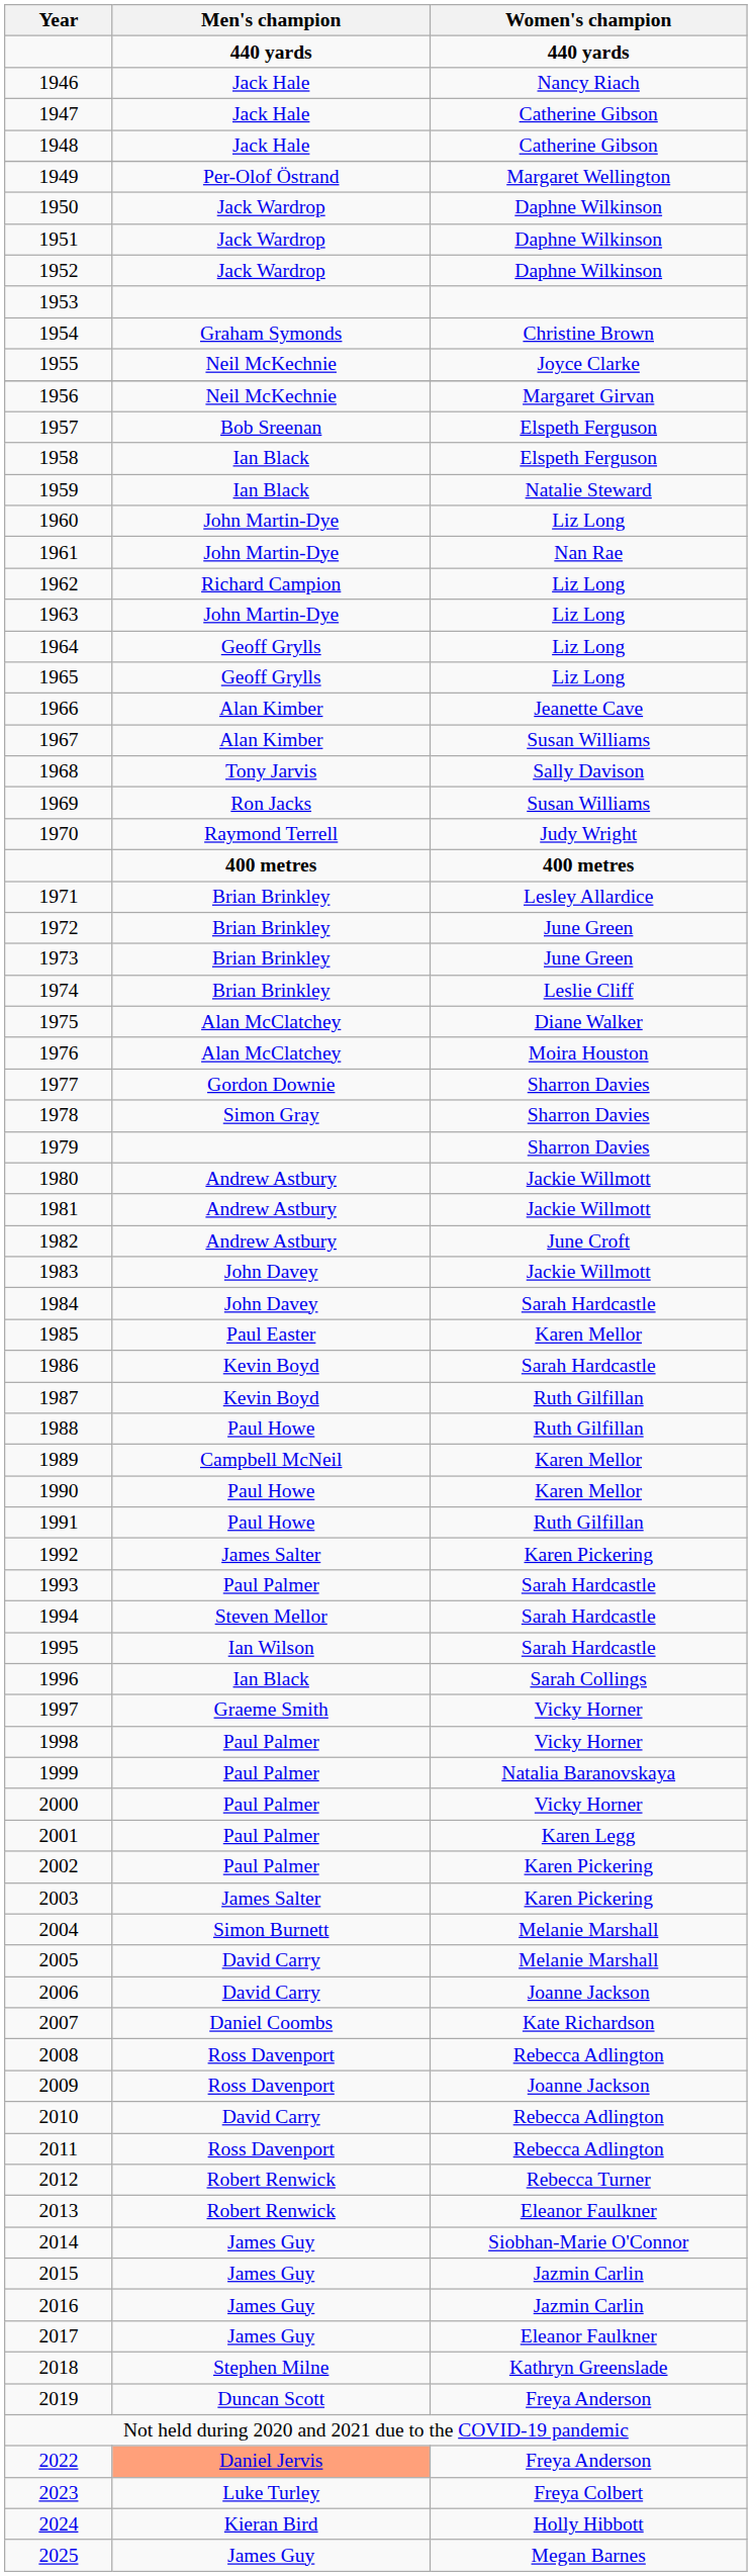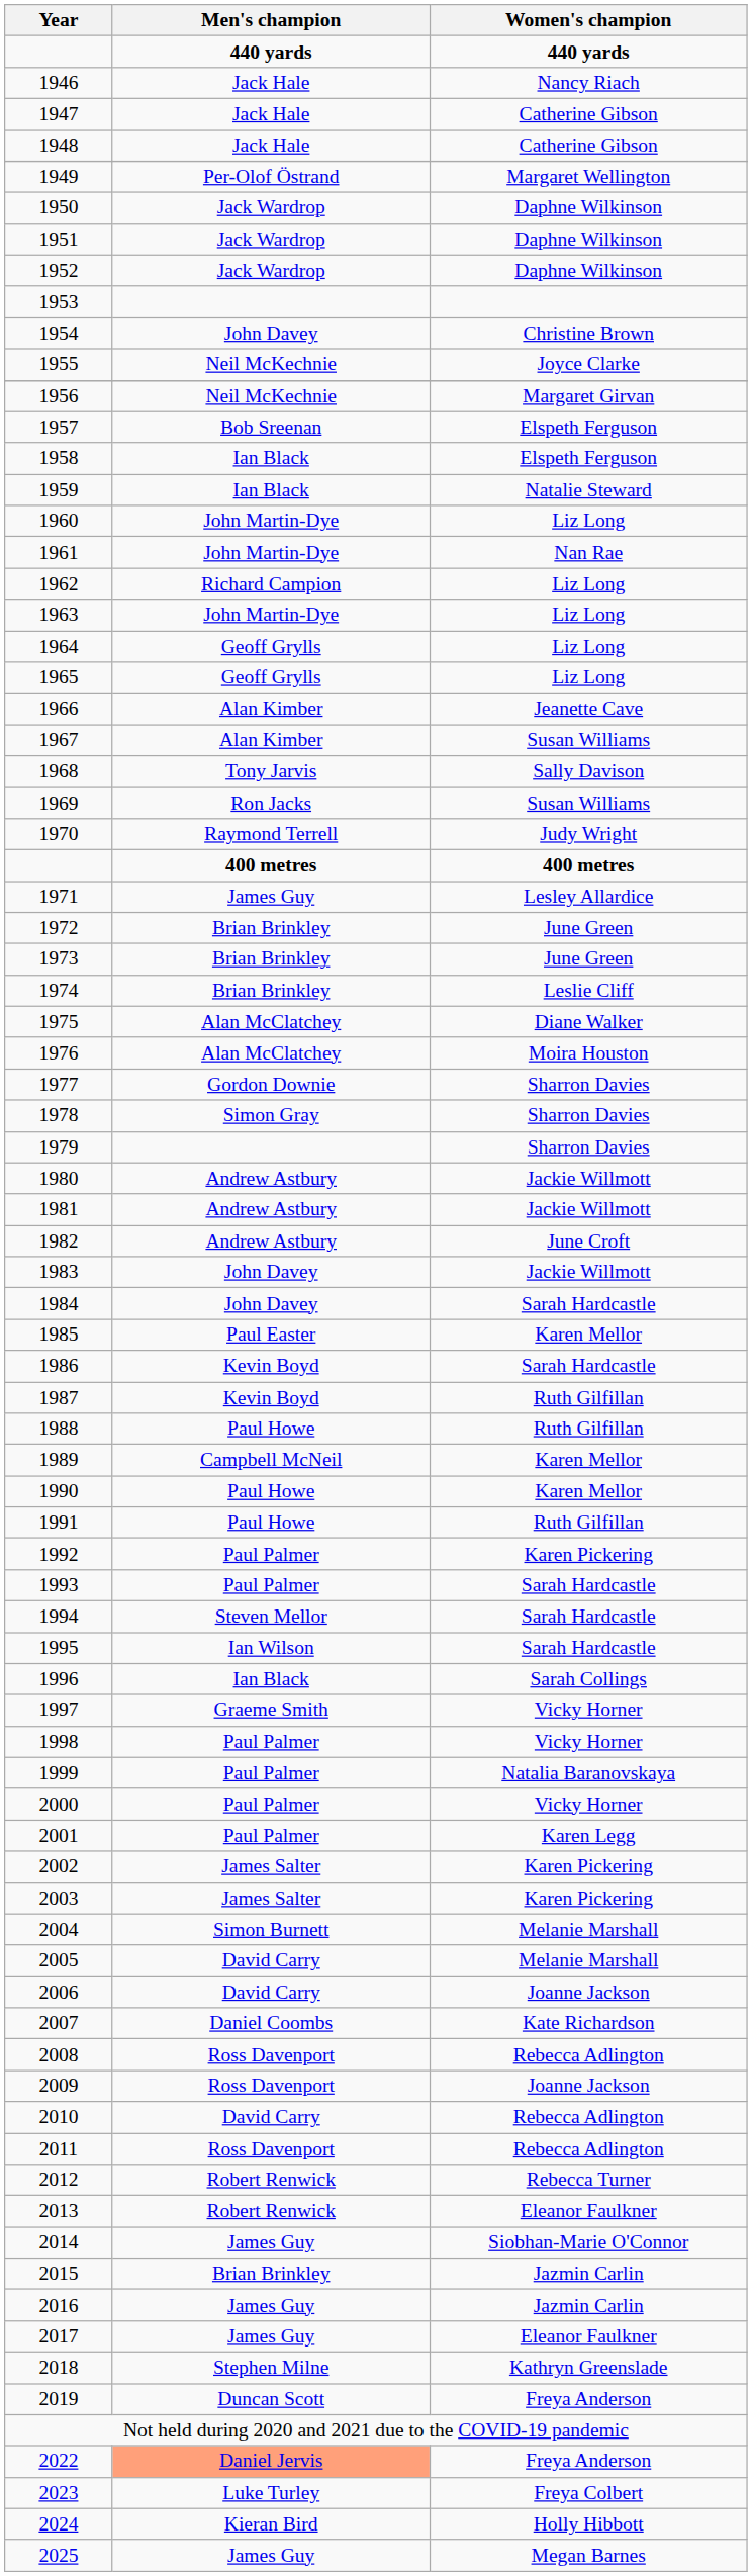1954 | Men's champion: Graham Symonds -> John Davey
1971 | Men's champion: Brian Brinkley -> James Guy
1992 | Men's champion: James Salter -> Paul Palmer
2002 | Men's champion: Paul Palmer -> James Salter
2015 | Men's champion: James Guy -> Brian Brinkley
